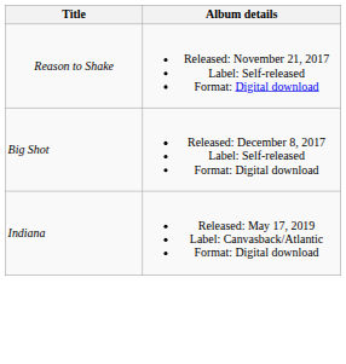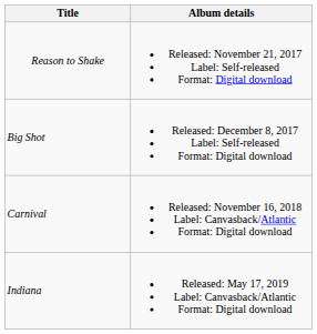+ row: Carnival | Released: November 16, 2018 Label: Canvasback/Atlantic Format: Digital download
